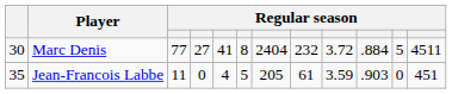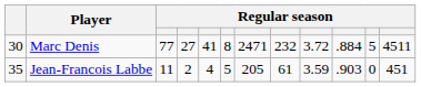Marc Denis | column 7: 2404 -> 2471
Jean-Francois Labbe | column 4: 0 -> 2
